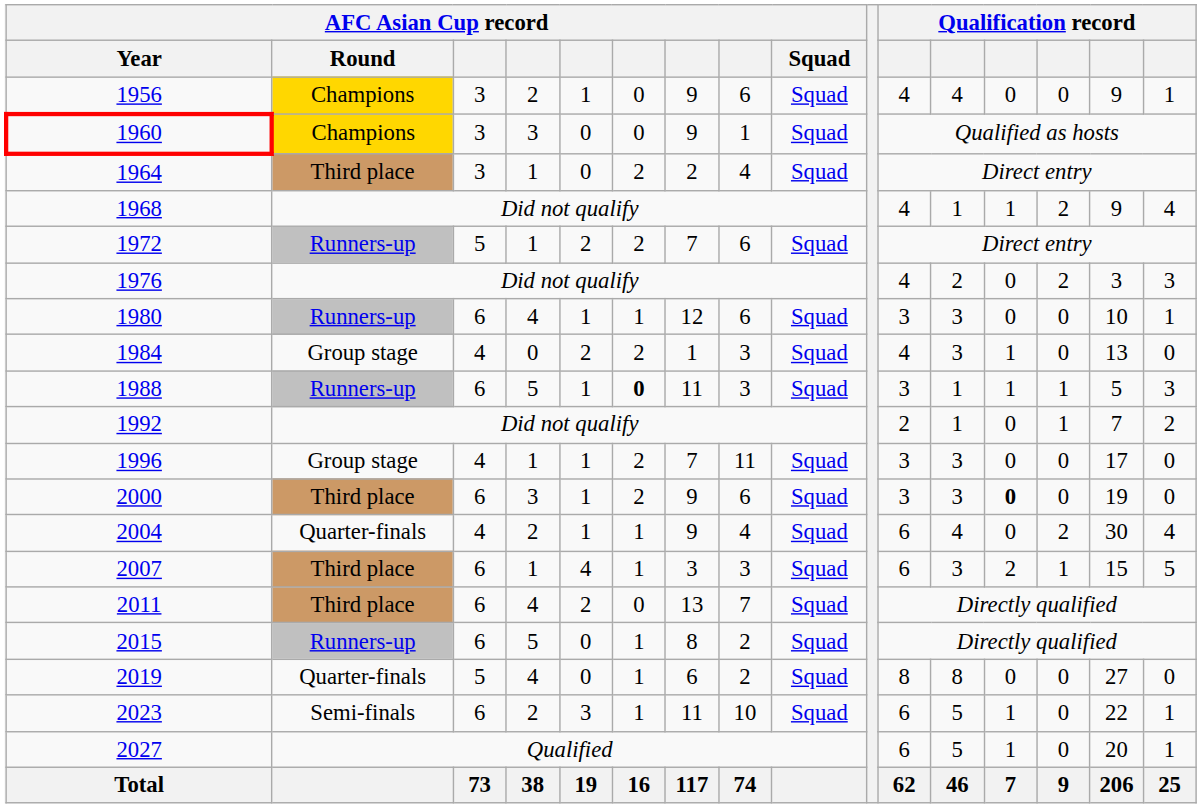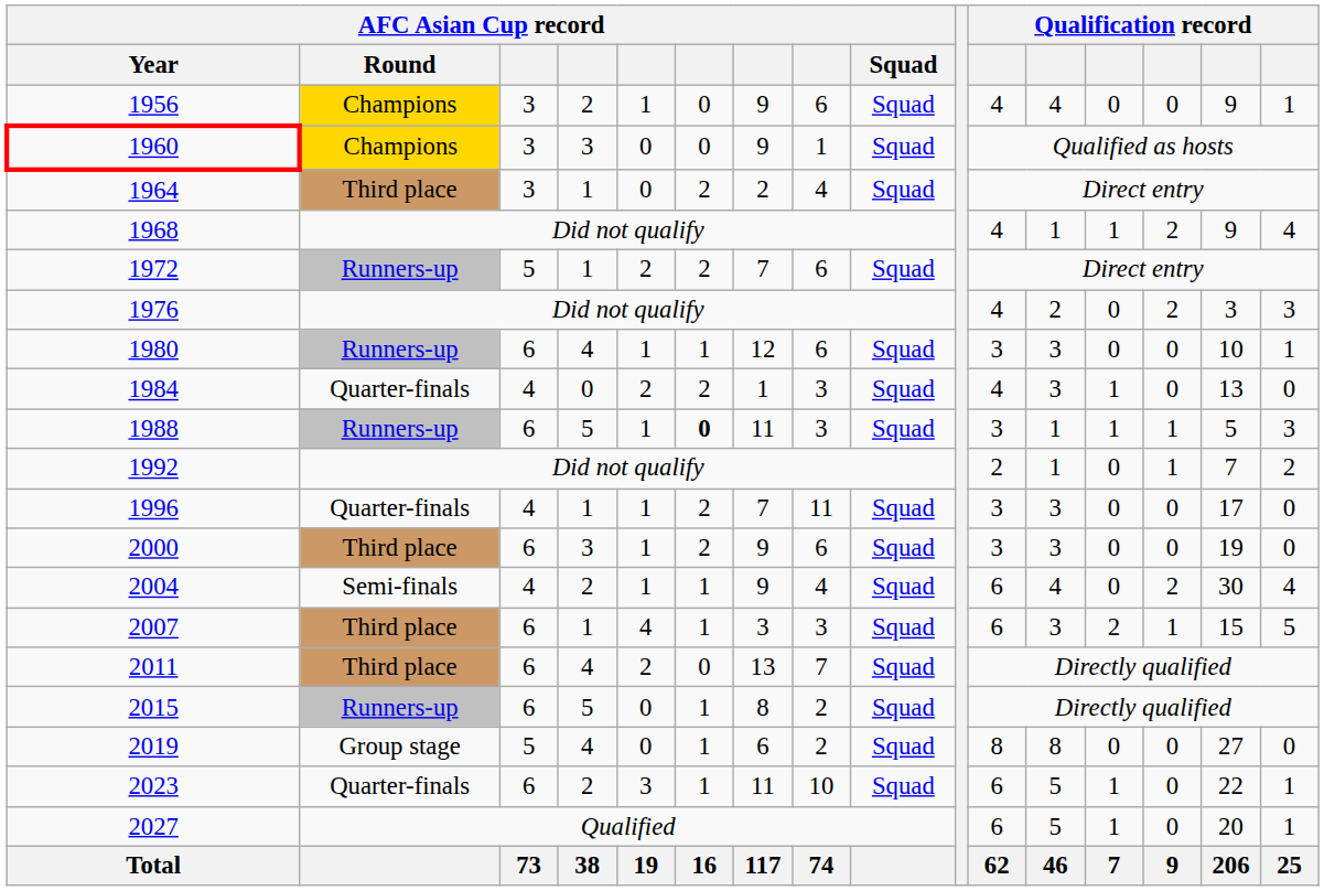1984 | AFC Asian Cup record / Round: Group stage -> Quarter-finals
1996 | AFC Asian Cup record / Round: Group stage -> Quarter-finals
2000 | column 13: bold -> normal
2004 | AFC Asian Cup record / Round: Quarter-finals -> Semi-finals
2019 | AFC Asian Cup record / Round: Quarter-finals -> Group stage
2023 | AFC Asian Cup record / Round: Semi-finals -> Quarter-finals
